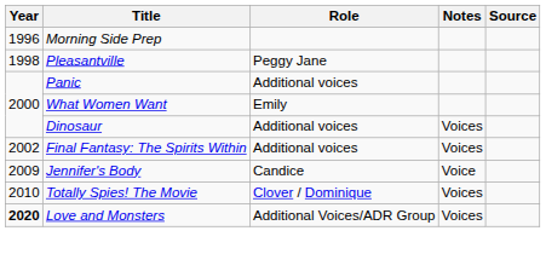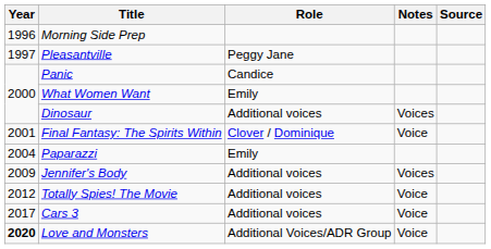Pleasantville | Year: 1998 -> 1997
Panic | Role: Additional voices -> Candice
Final Fantasy: The Spirits Within | Year: 2002 -> 2001
Final Fantasy: The Spirits Within | Role: Additional voices -> Clover / Dominique
Final Fantasy: The Spirits Within | Notes: Voices -> Voice
+ row: 2004 | Paparazzi | Emily
Jennifer's Body | Role: Candice -> Additional voices
Jennifer's Body | Notes: Voice -> Voices
Totally Spies! The Movie | Year: 2010 -> 2012
Totally Spies! The Movie | Role: Clover / Dominique -> Additional voices
Totally Spies! The Movie | Notes: Voices -> Voice
+ row: 2017 | Cars 3 | Additional voices | Voice
Love and Monsters | Notes: Voices -> Voice
